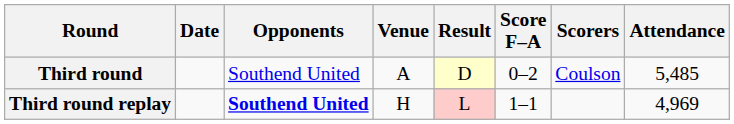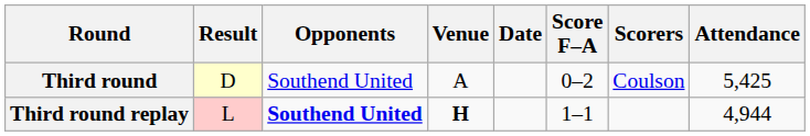columns swapped: Date <-> Result
Third round | Attendance: 5,485 -> 5,425
Third round replay | Venue: normal -> bold
Third round replay | Attendance: 4,969 -> 4,944
